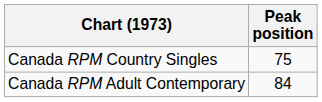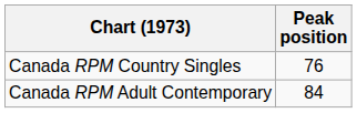Canada RPM Country Singles | Peak position: 75 -> 76
